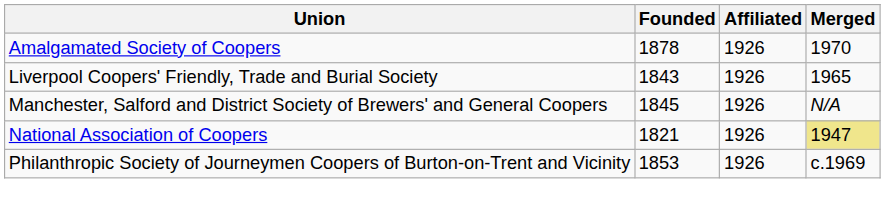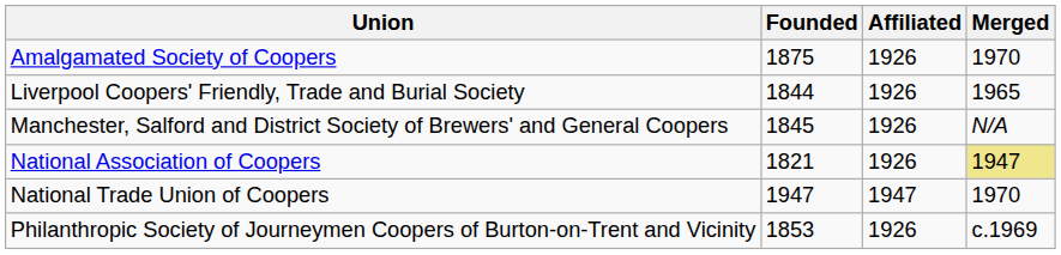Amalgamated Society of Coopers | Founded: 1878 -> 1875
Liverpool Coopers' Friendly, Trade and Burial Society | Founded: 1843 -> 1844
+ row: National Trade Union of Coopers | 1947 | 1947 | 1970
